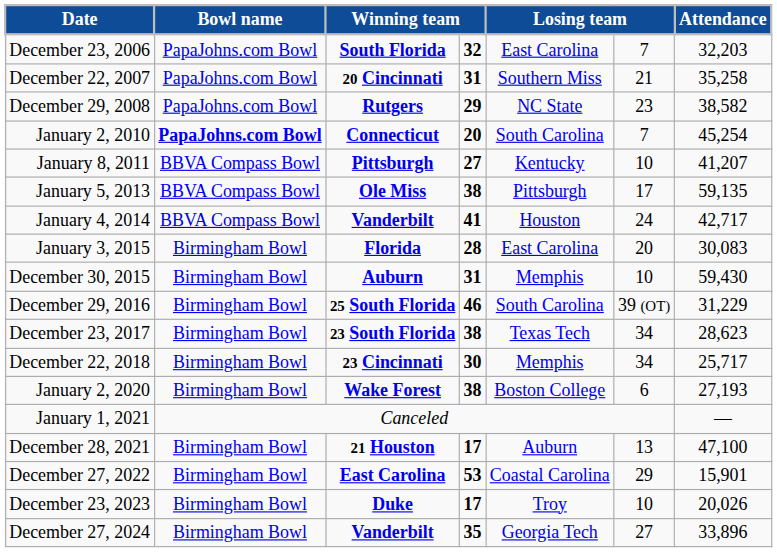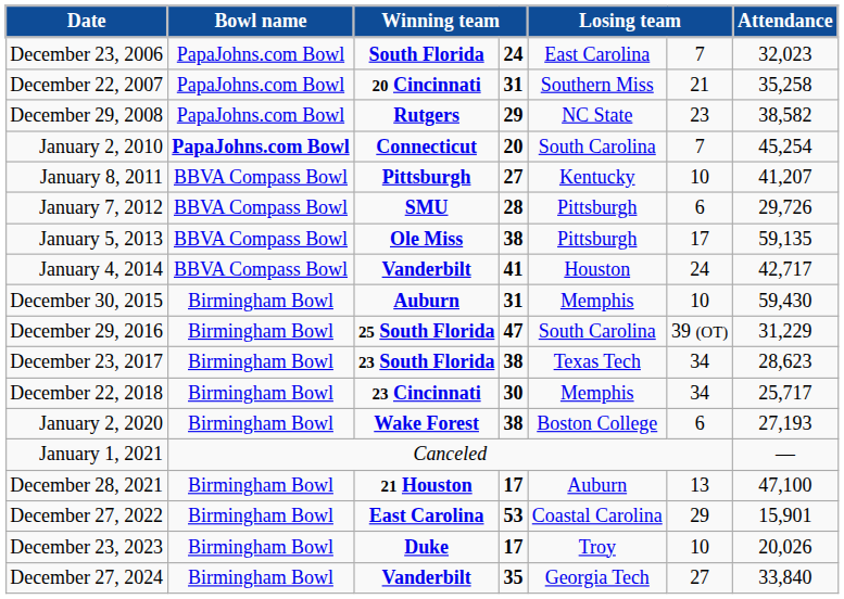December 23, 2006 | column 4: 32 -> 24
December 23, 2006 | Attendance: 32,203 -> 32,023
+ row: January 7, 2012 | BBVA Compass Bowl | SMU | 28 | Pittsburgh | 6 | 29,726
- row: January 3, 2015 | Birmingham Bowl | Florida | 28 | East Carolina | 20 | 30,083
December 29, 2016 | column 4: 46 -> 47
December 27, 2024 | Attendance: 33,896 -> 33,840
